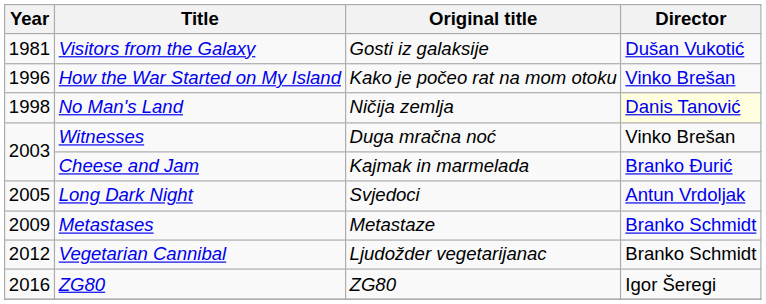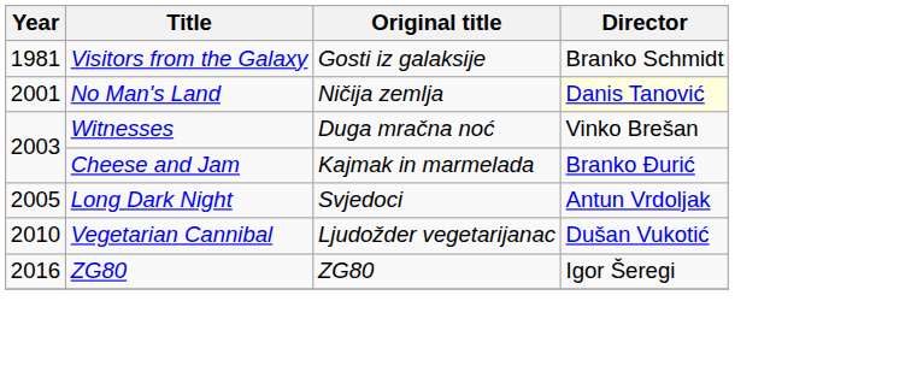Visitors from the Galaxy | Director: Dušan Vukotić -> Branko Schmidt
- row: 1996 | How the War Started on My Island | Kako je počeo rat na mom otoku | Vinko Brešan
No Man's Land | Year: 1998 -> 2001
- row: 2009 | Metastases | Metastaze | Branko Schmidt
Vegetarian Cannibal | Year: 2012 -> 2010
Vegetarian Cannibal | Director: Branko Schmidt -> Dušan Vukotić
